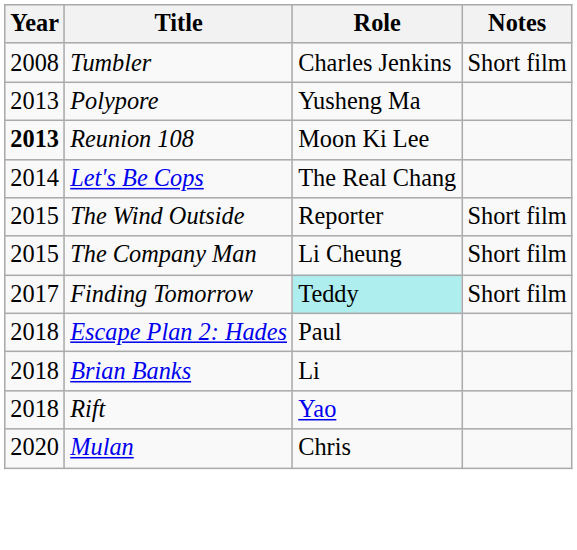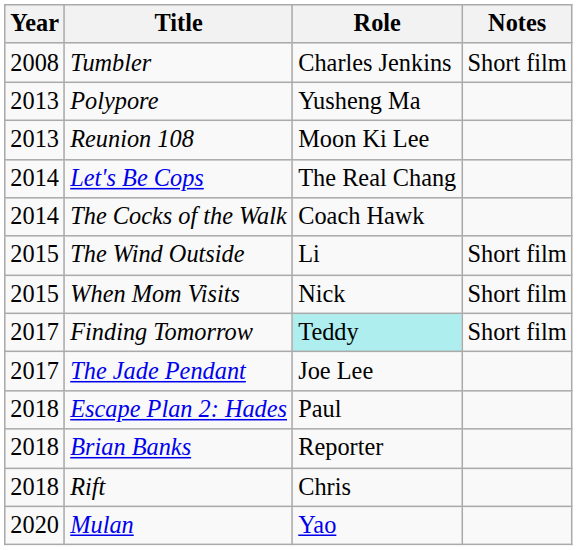Reunion 108 | Year: bold -> normal
+ row: 2014 | The Cocks of the Walk | Coach Hawk
The Wind Outside | Role: Reporter -> Li
- row: 2015 | The Company Man | Li Cheung | Short film
+ row: 2015 | When Mom Visits | Nick | Short film
+ row: 2017 | The Jade Pendant | Joe Lee
Brian Banks | Role: Li -> Reporter
Rift | Role: Yao -> Chris
Mulan | Role: Chris -> Yao
